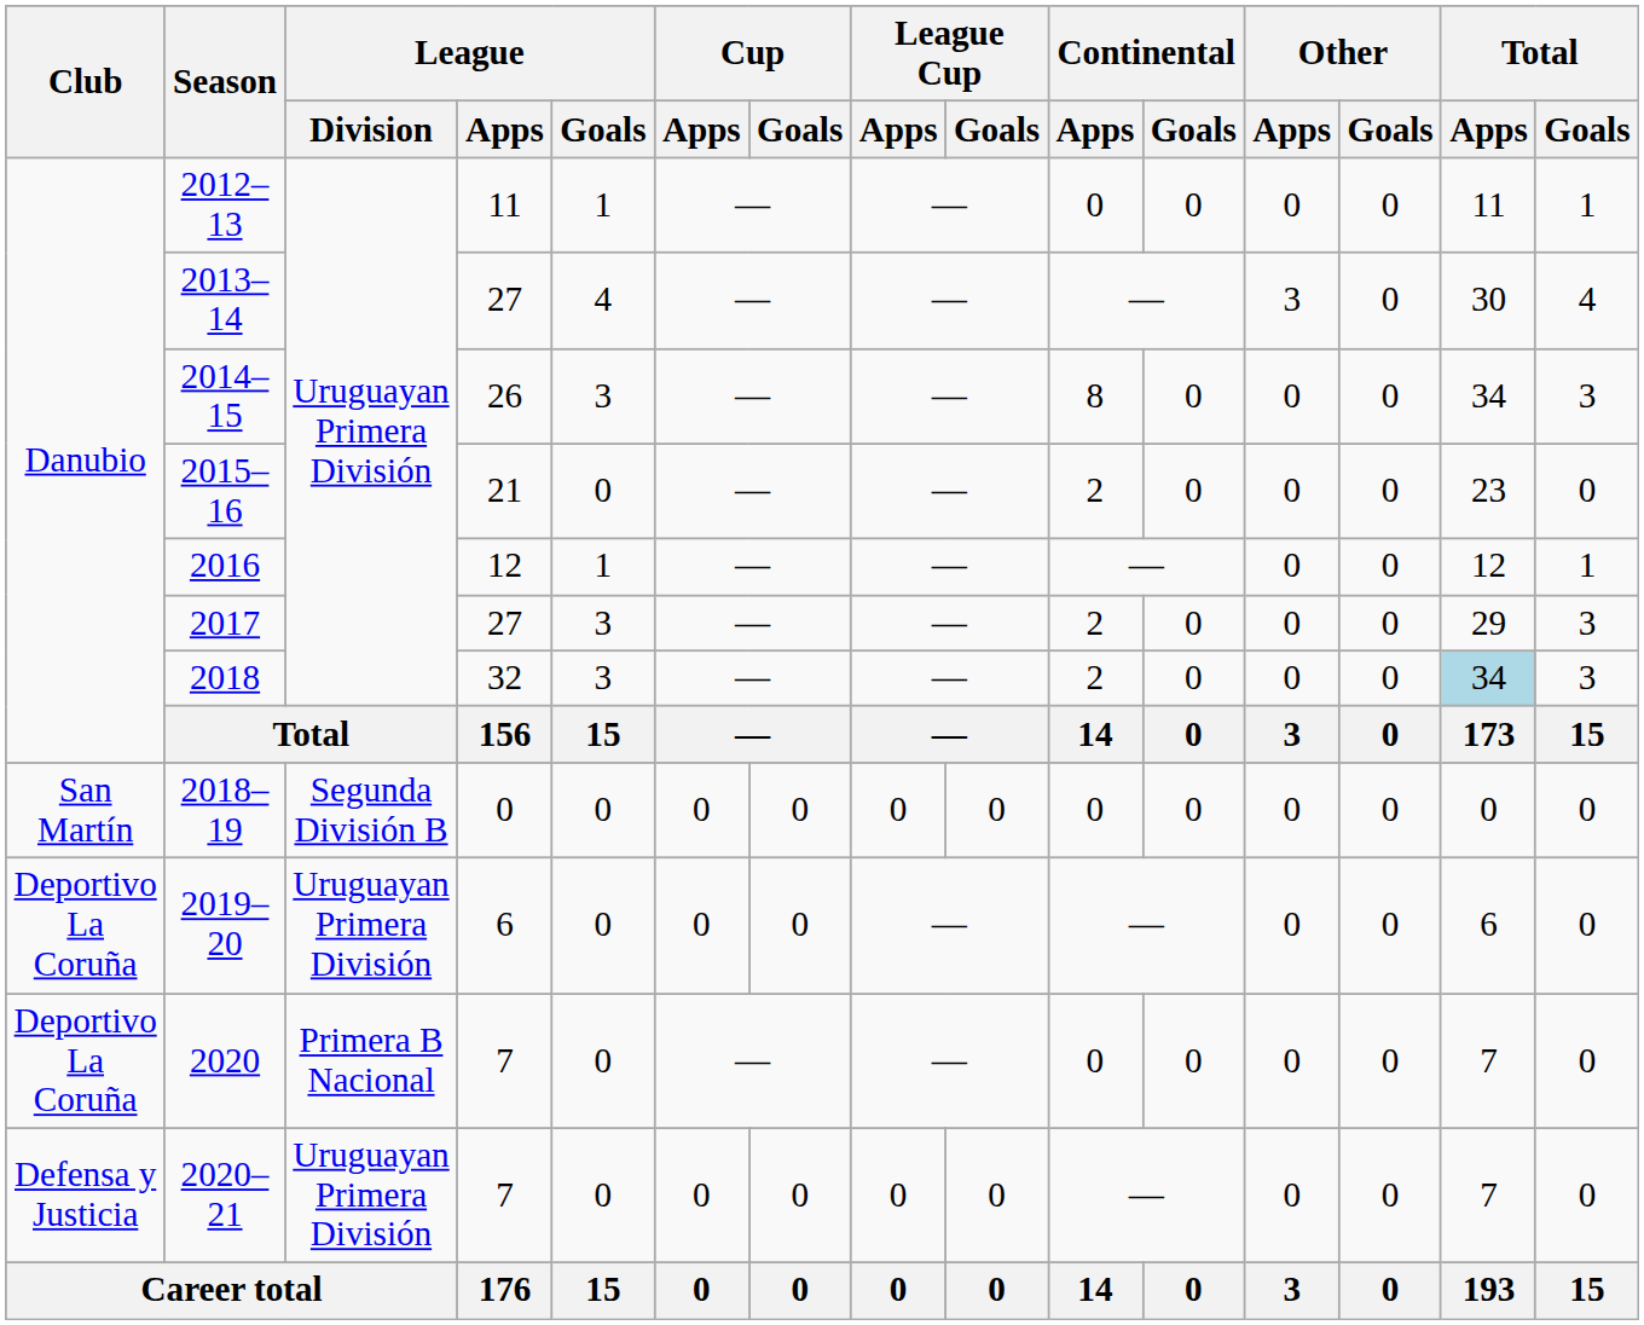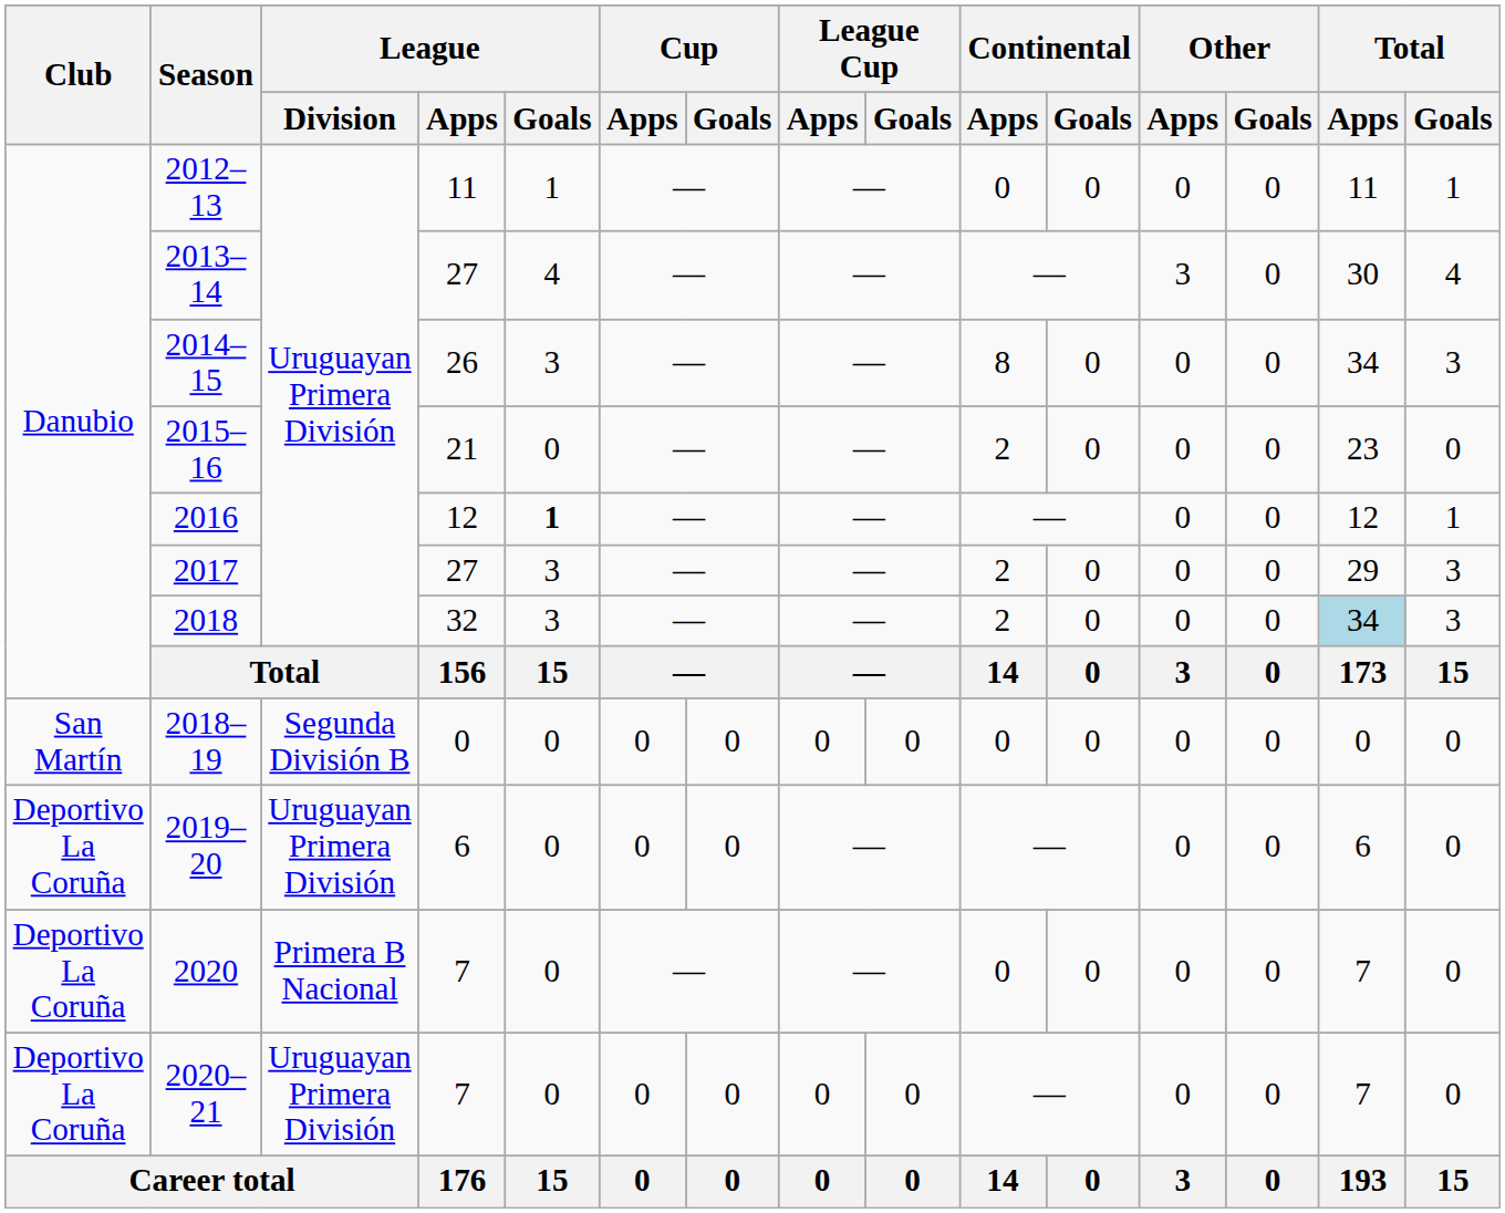2016 | League / Goals: normal -> bold
2020–21 | Club: Defensa y Justicia -> Deportivo La Coruña
